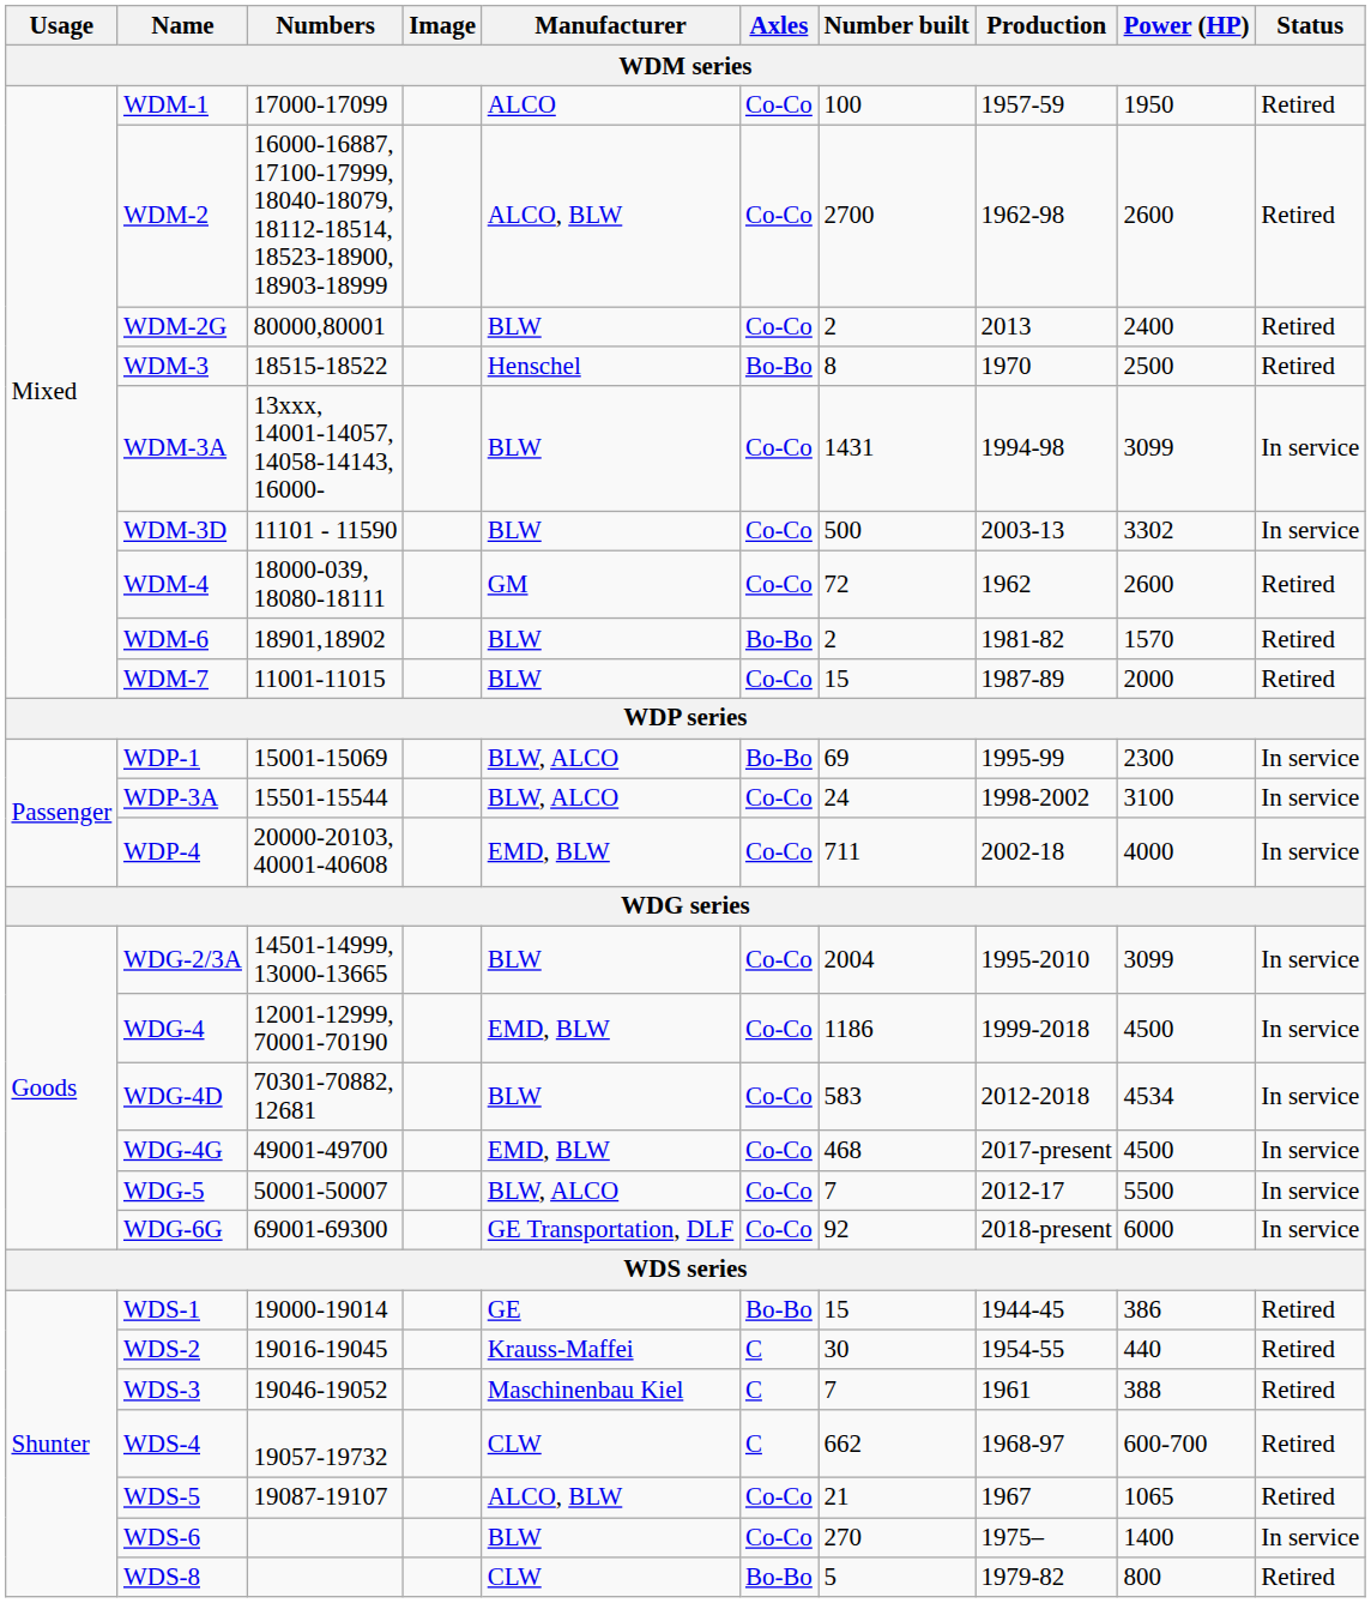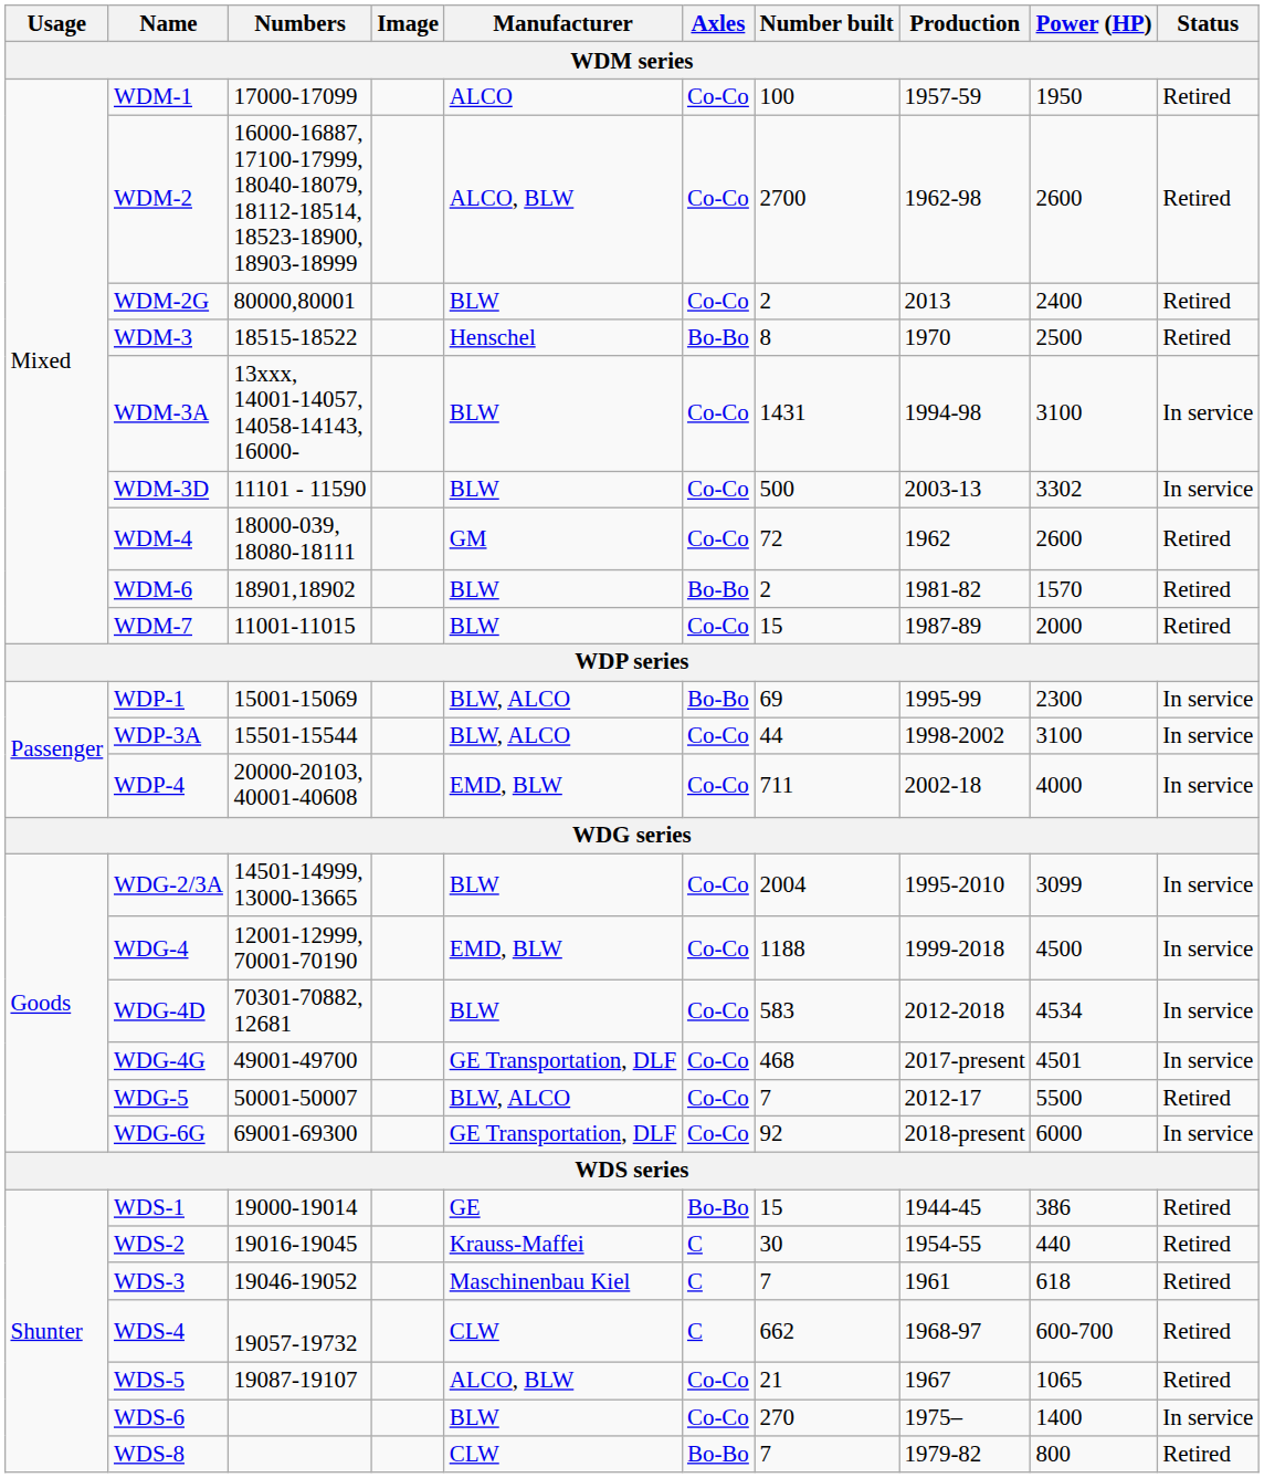WDM-3A | Power (HP): 3099 -> 3100
WDP-3A | Number built: 24 -> 44
WDG-4 | Number built: 1186 -> 1188
WDG-4G | Manufacturer: EMD, BLW -> GE Transportation, DLF
WDG-4G | Power (HP): 4500 -> 4501
WDG-5 | Status: In service -> Retired
WDS-3 | Power (HP): 388 -> 618
WDS-8 | Number built: 5 -> 7
